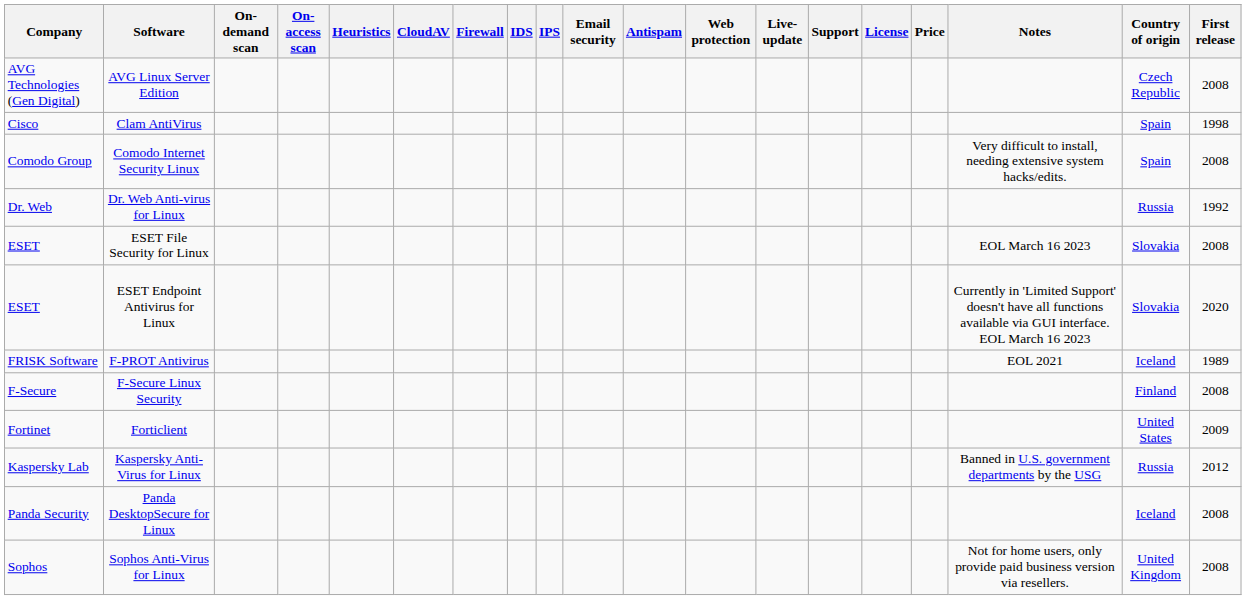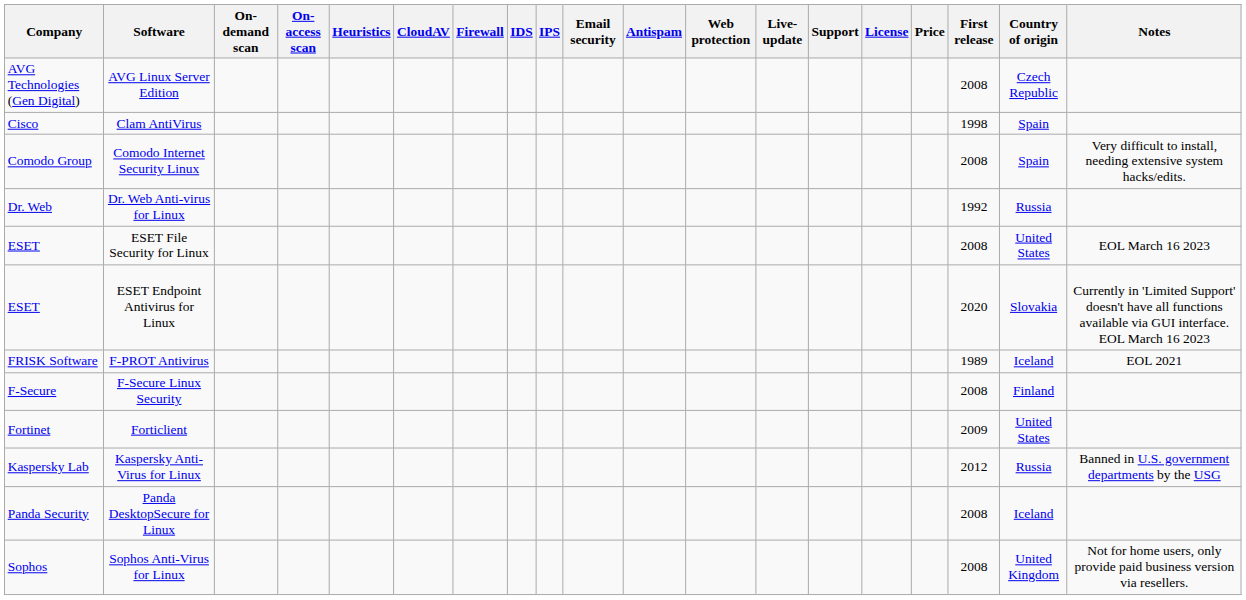columns swapped: First release <-> Notes
ESET File Security for Linux | Country of origin: Slovakia -> United States
